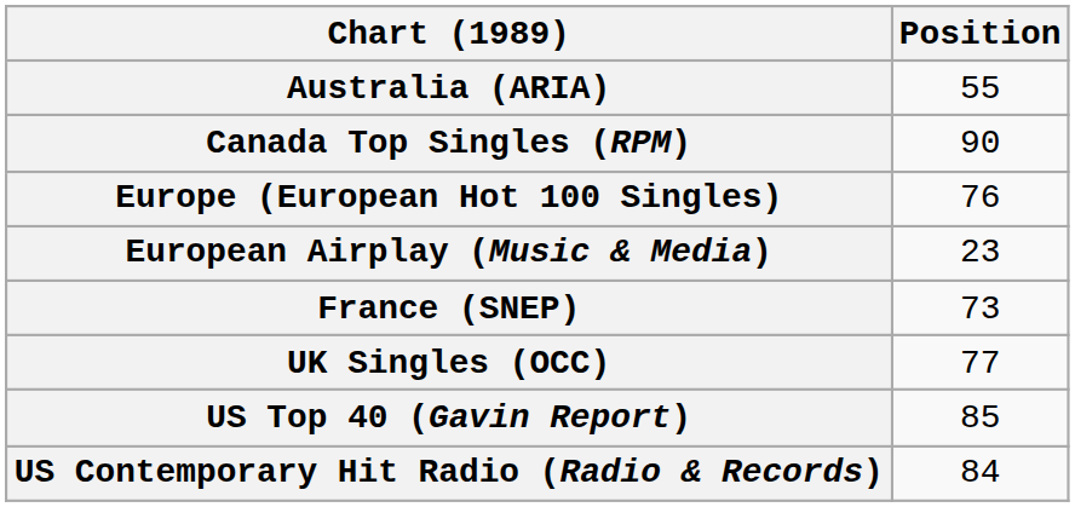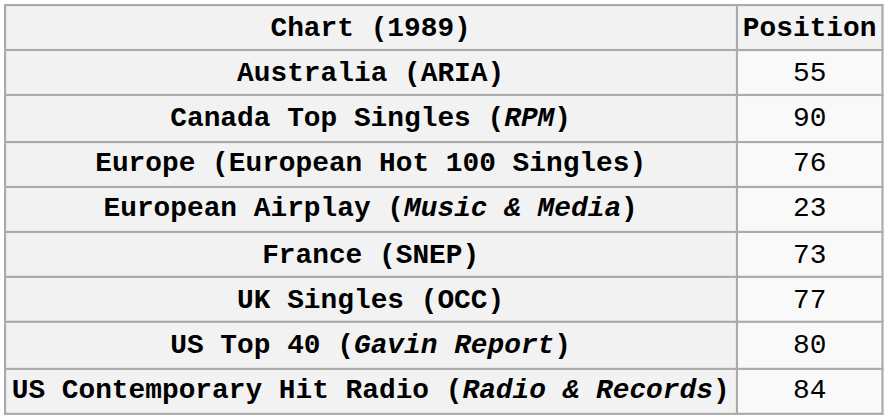US Top 40 (Gavin Report) | Position: 85 -> 80
